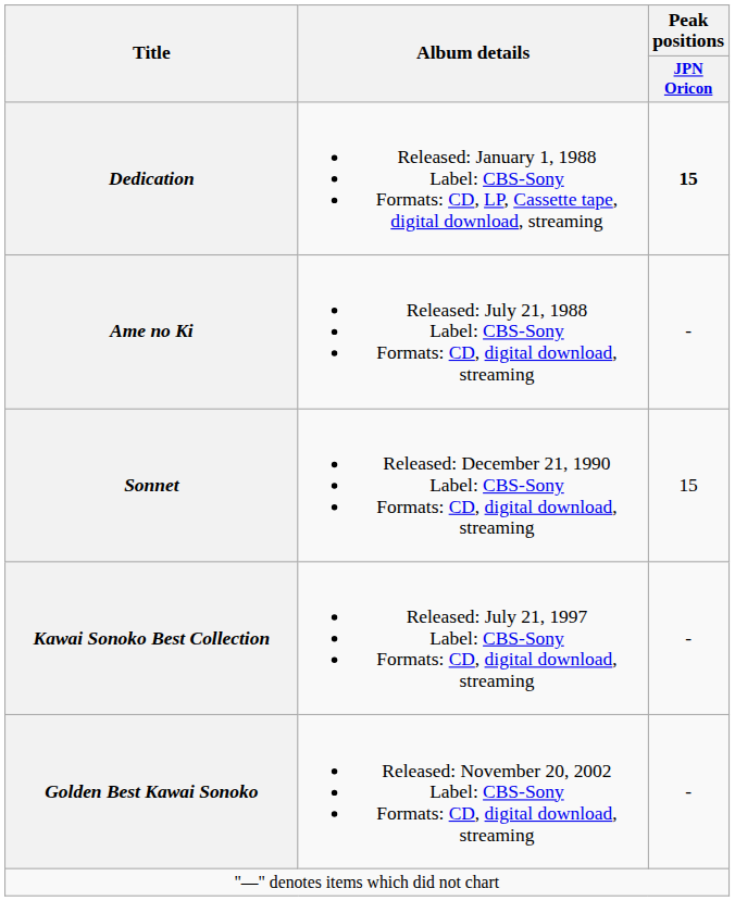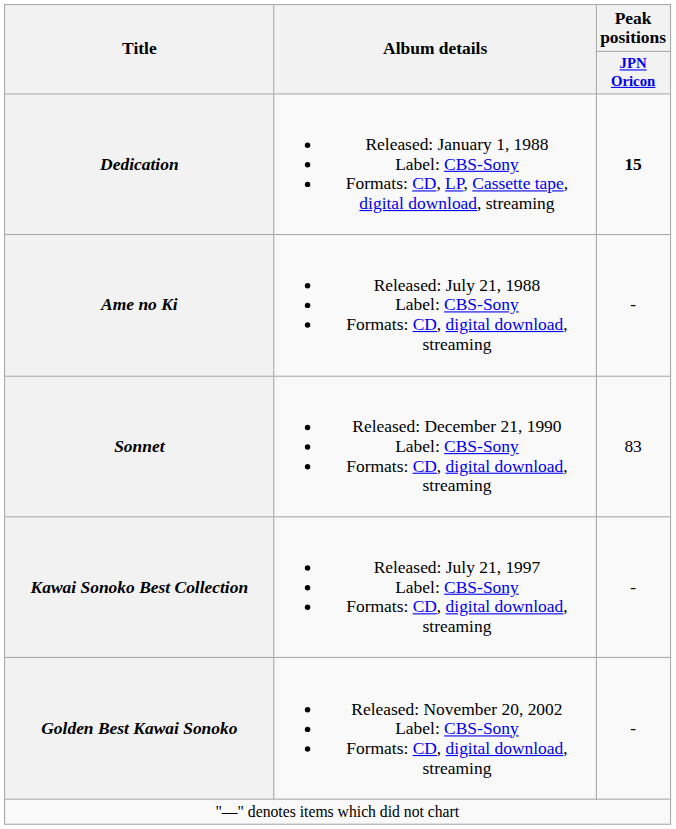Sonnet | Peak positions / JPN Oricon: 15 -> 83
